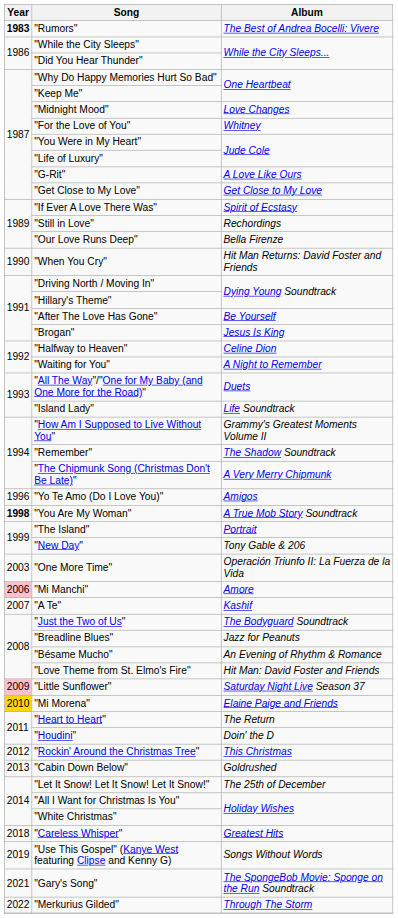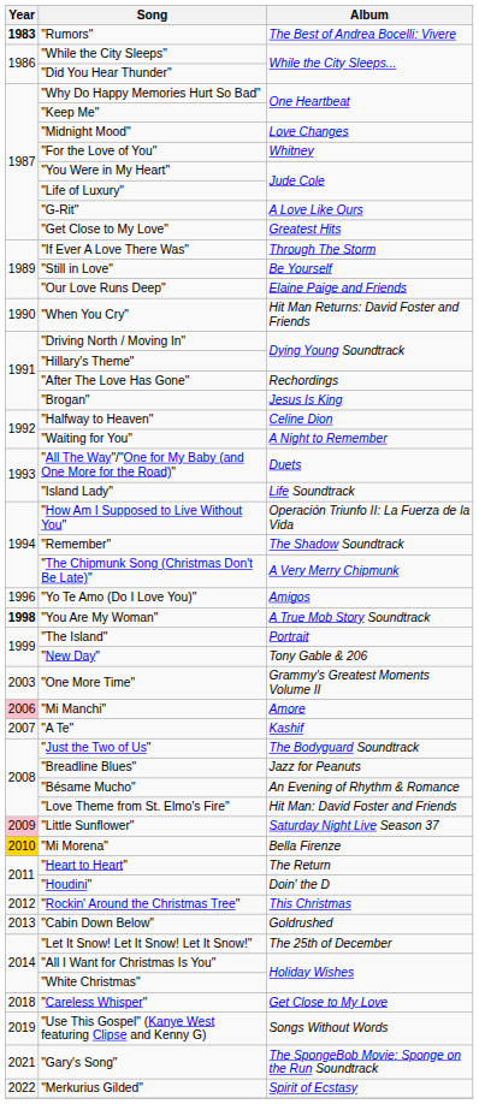"Get Close to My Love" | Album: Get Close to My Love -> Greatest Hits
"If Ever A Love There Was" | Album: Spirit of Ecstasy -> Through The Storm
"Still in Love" | Album: Rechordings -> Be Yourself
"Our Love Runs Deep" | Album: Bella Firenze -> Elaine Paige and Friends
"After The Love Has Gone" | Album: Be Yourself -> Rechordings
"How Am I Supposed to Live Without You" | Album: Grammy's Greatest Moments Volume II -> Operación Triunfo II: La Fuerza de la Vida
"One More Time" | Album: Operación Triunfo II: La Fuerza de la Vida -> Grammy's Greatest Moments Volume II
"Mi Morena" | Album: Elaine Paige and Friends -> Bella Firenze
"Careless Whisper" | Album: Greatest Hits -> Get Close to My Love
"Merkurius Gilded" | Album: Through The Storm -> Spirit of Ecstasy
